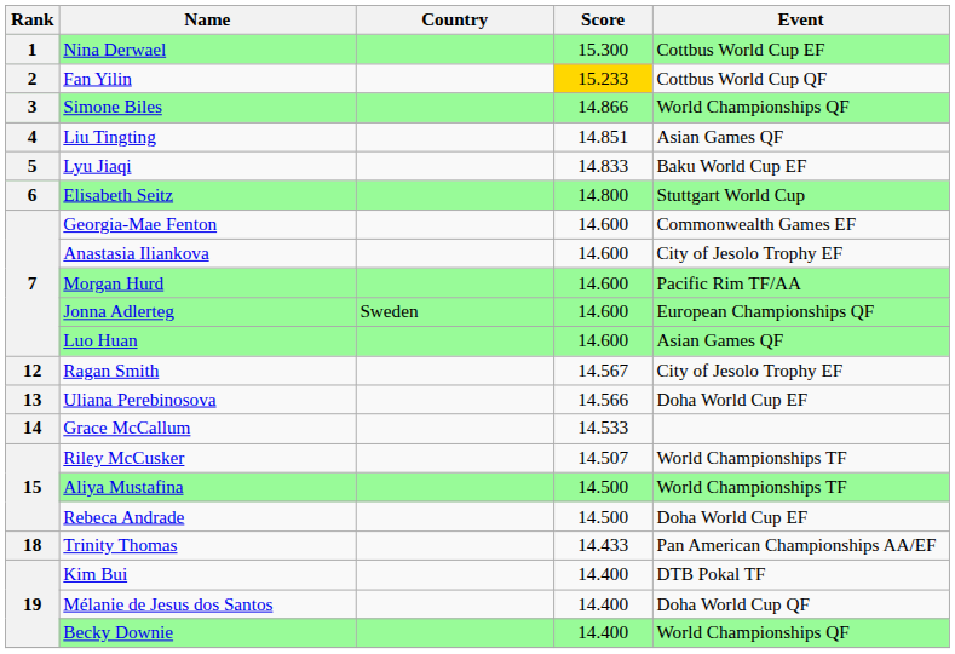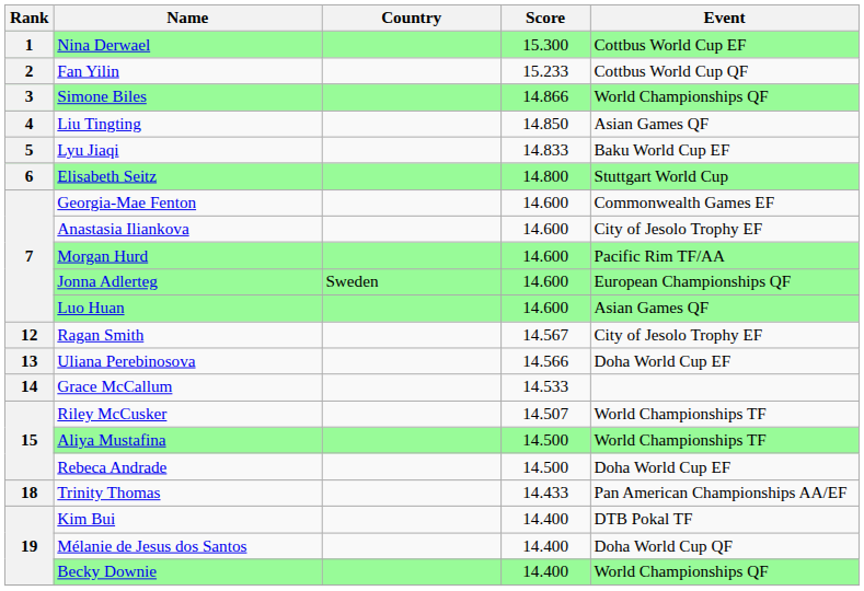Fan Yilin | Score: gold background -> no background
Liu Tingting | Score: 14.851 -> 14.850
